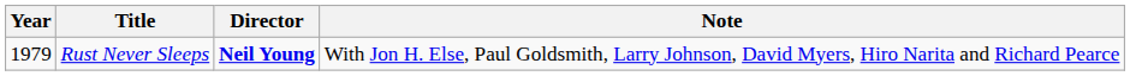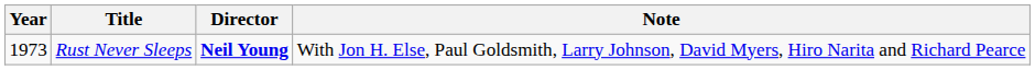Rust Never Sleeps | Year: 1979 -> 1973
